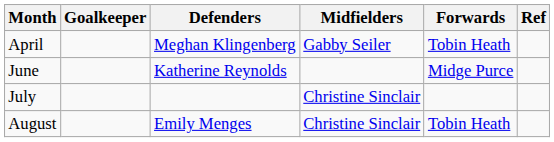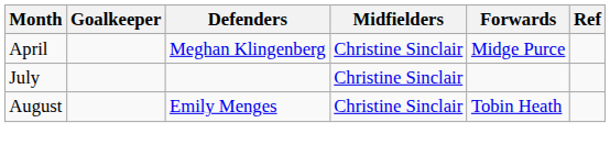April | Midfielders: Gabby Seiler -> Christine Sinclair
April | Forwards: Tobin Heath -> Midge Purce
- row: June | Katherine Reynolds | Midge Purce
